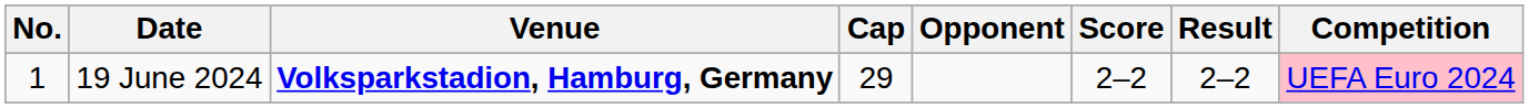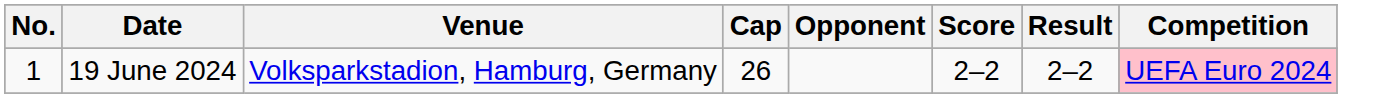19 June 2024 | Venue: bold -> normal
19 June 2024 | Cap: 29 -> 26
